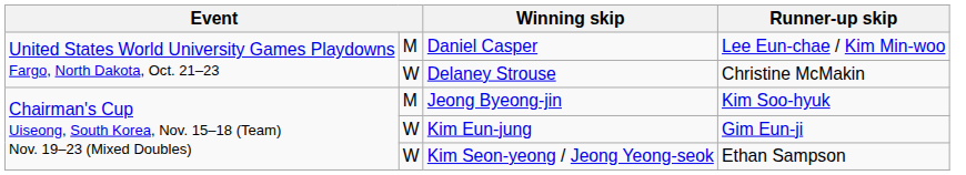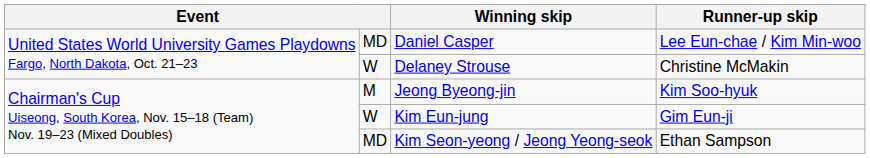Daniel Casper | column 2: M -> MD
Kim Seon-yeong / Jeong Yeong-seok | column 2: W -> MD
